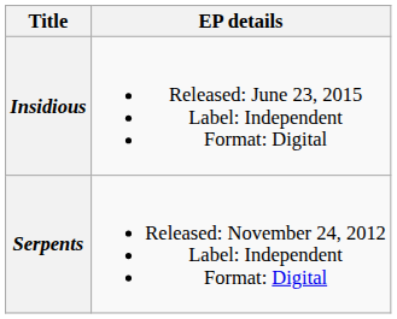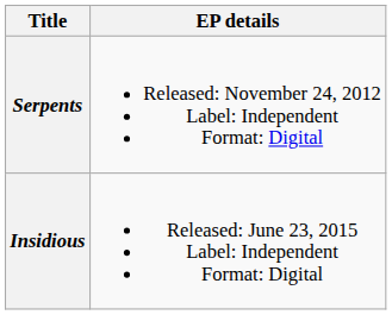rows swapped: Serpents <-> Insidious
